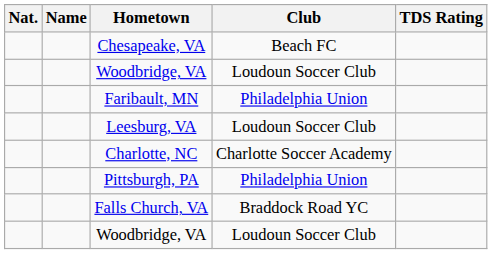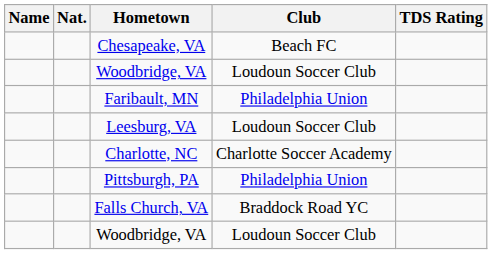columns swapped: Name <-> Nat.
